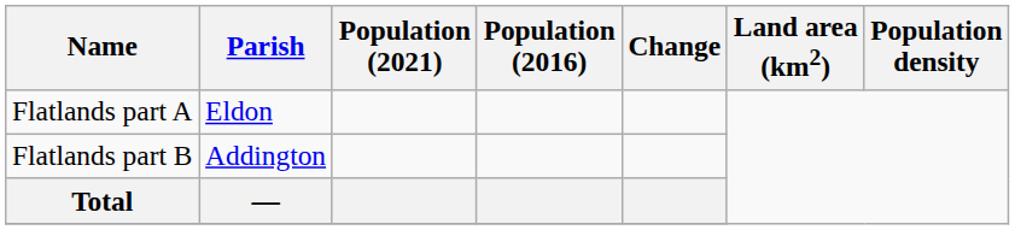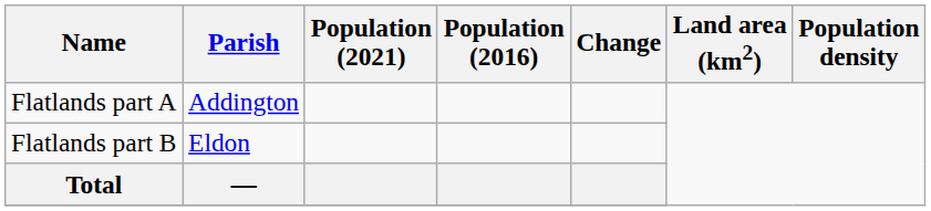Flatlands part A | Parish: Eldon -> Addington
Flatlands part B | Parish: Addington -> Eldon
